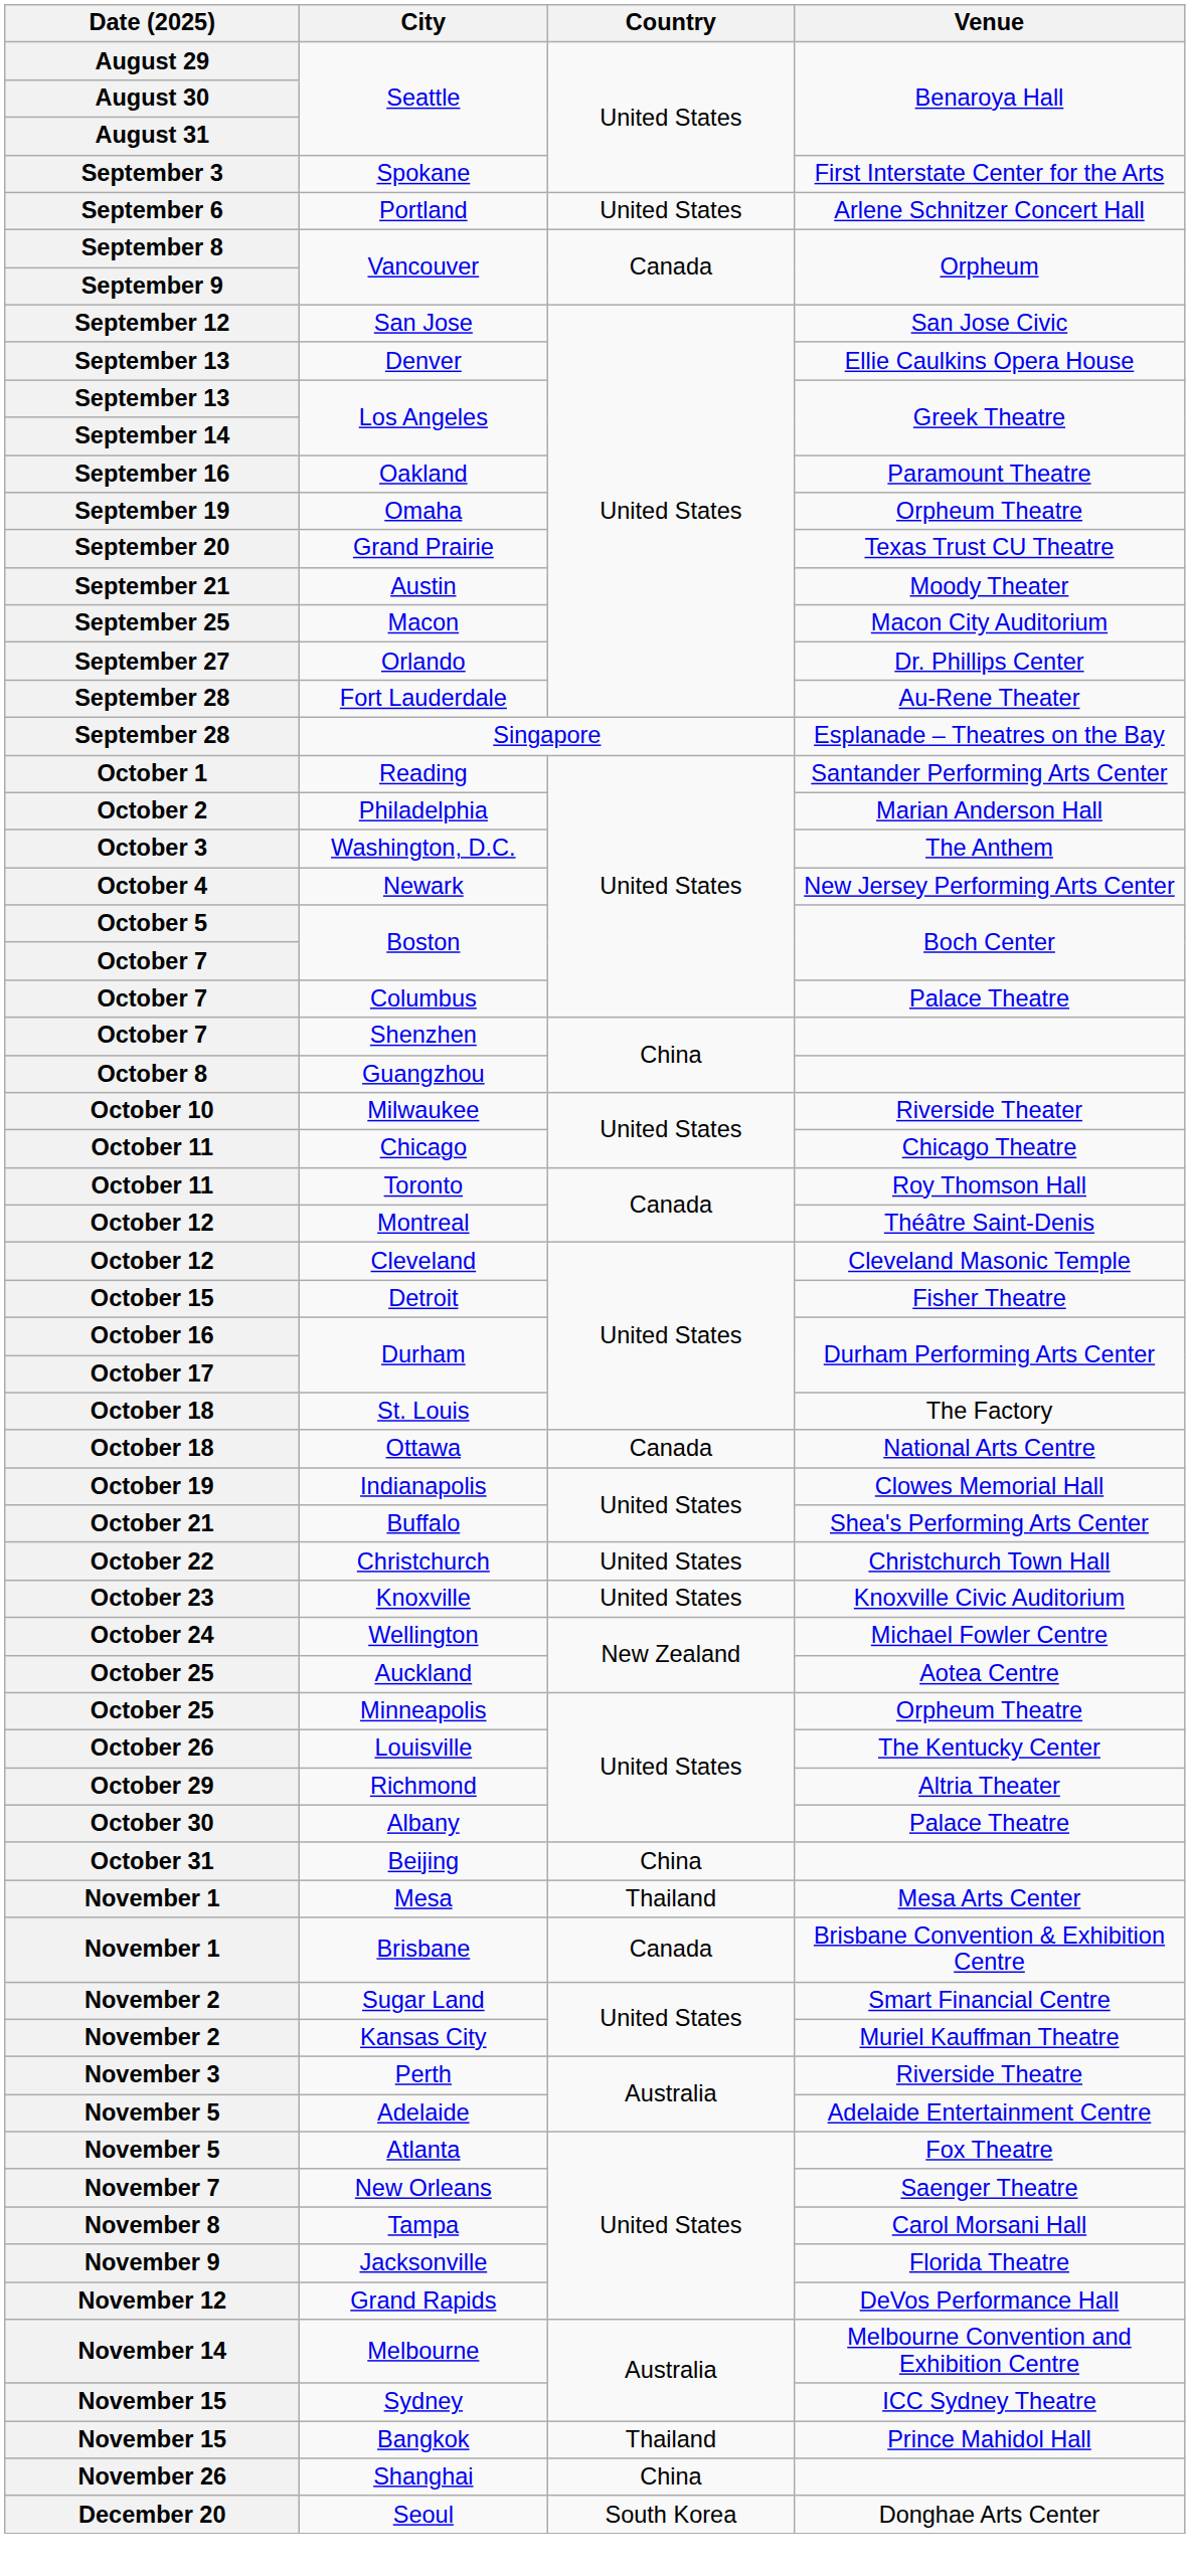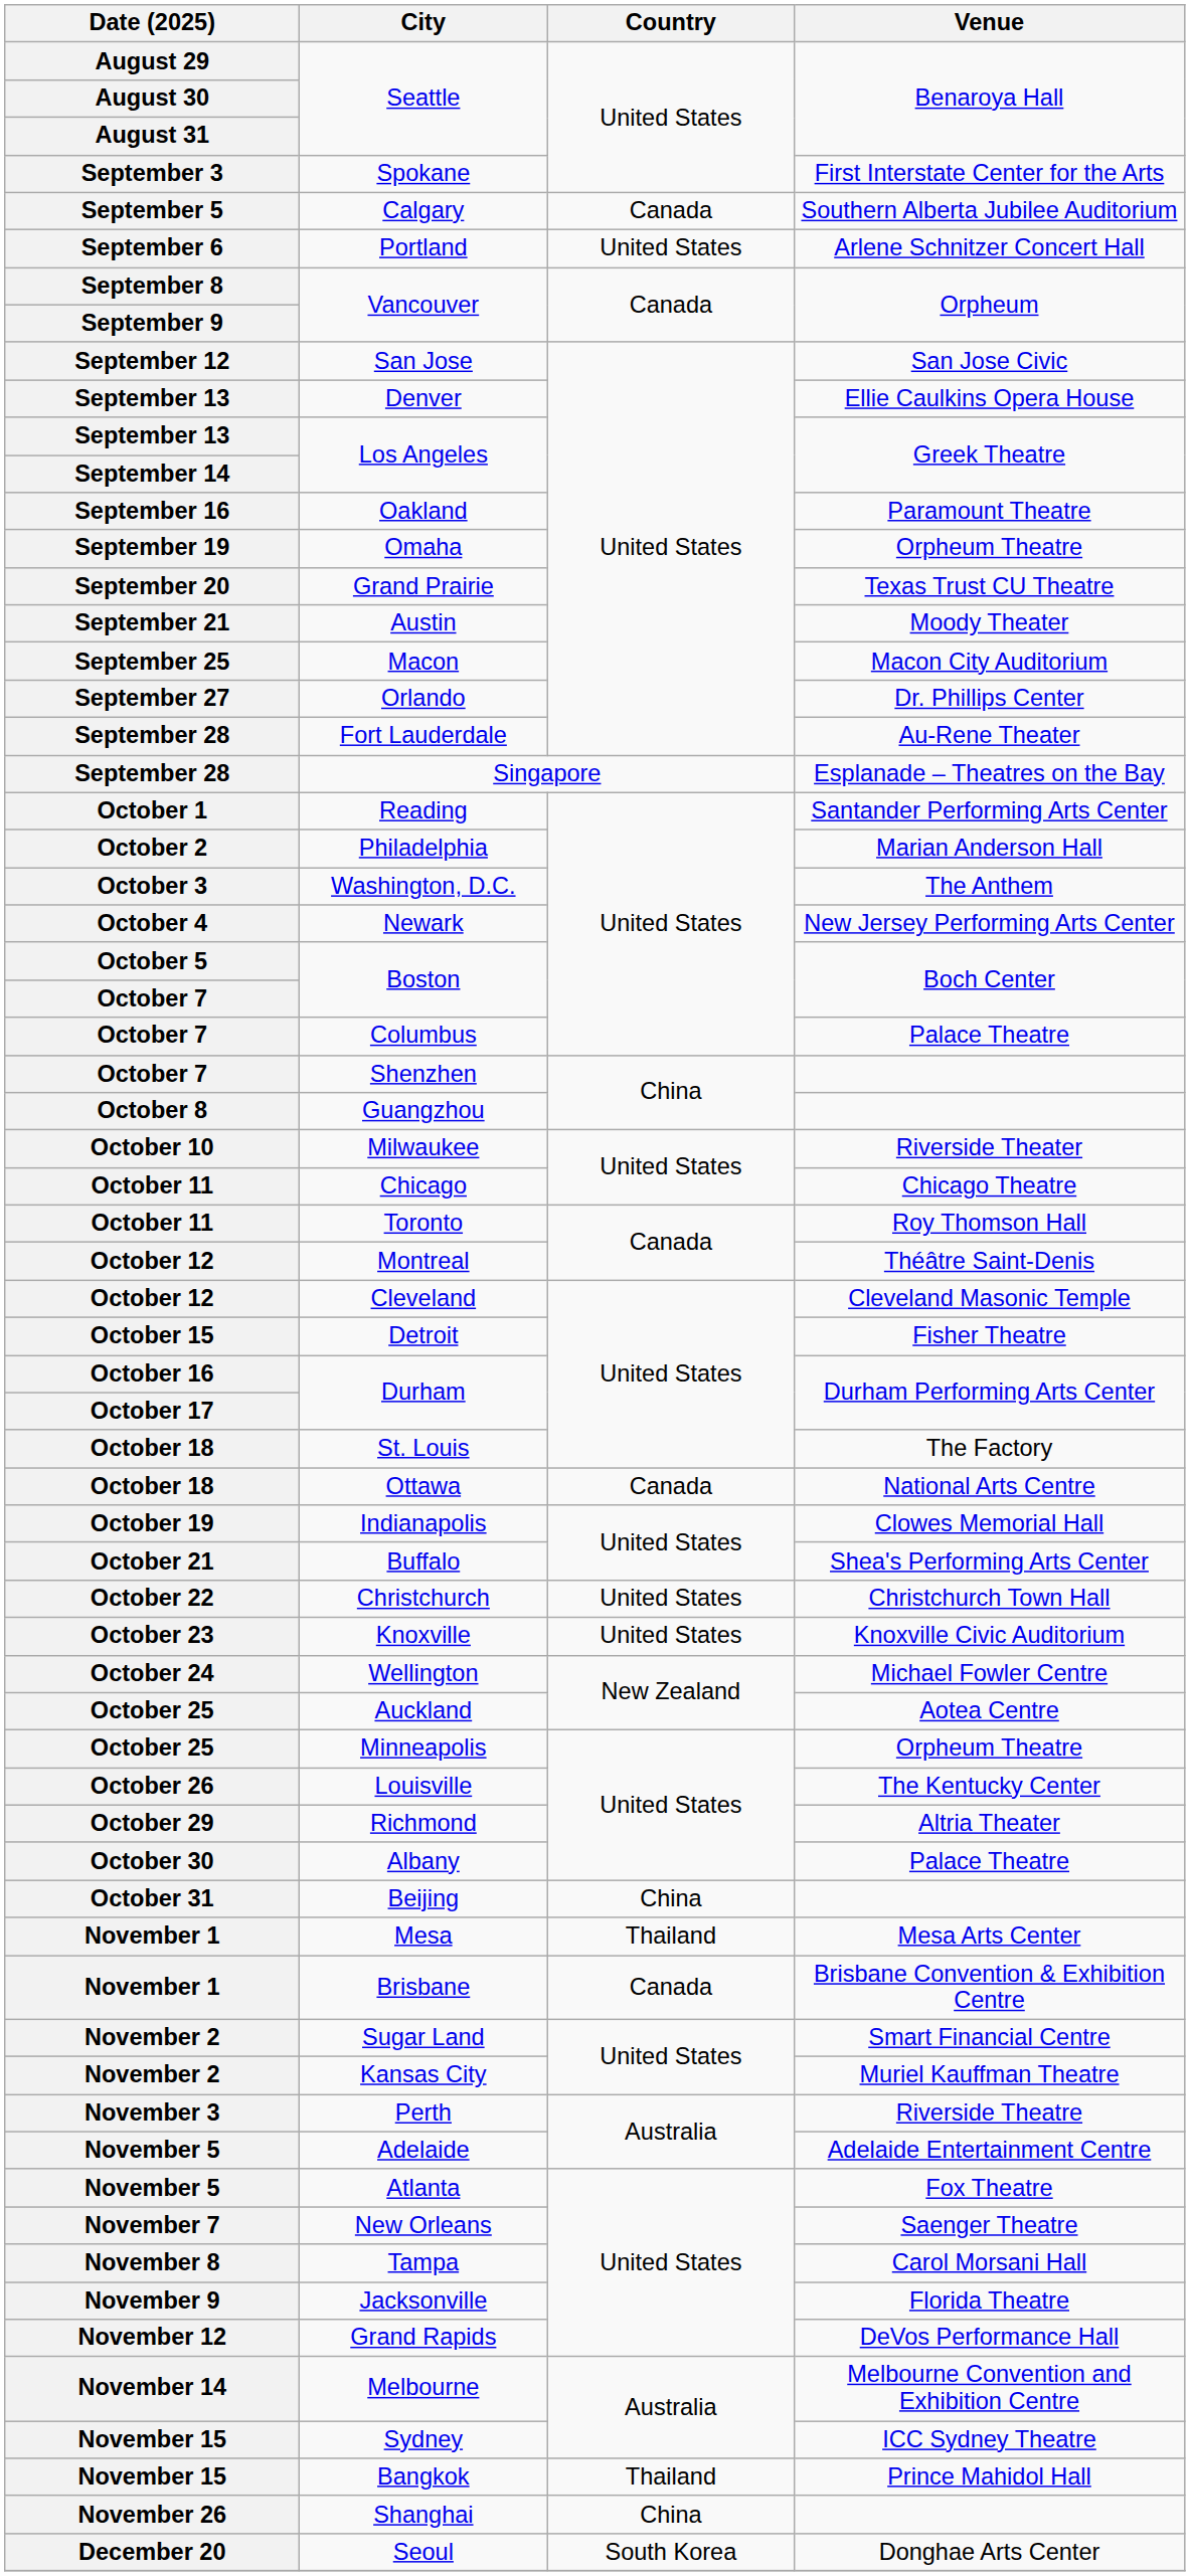+ row: September 5 | Calgary | Canada | Southern Alberta Jubilee Auditorium
